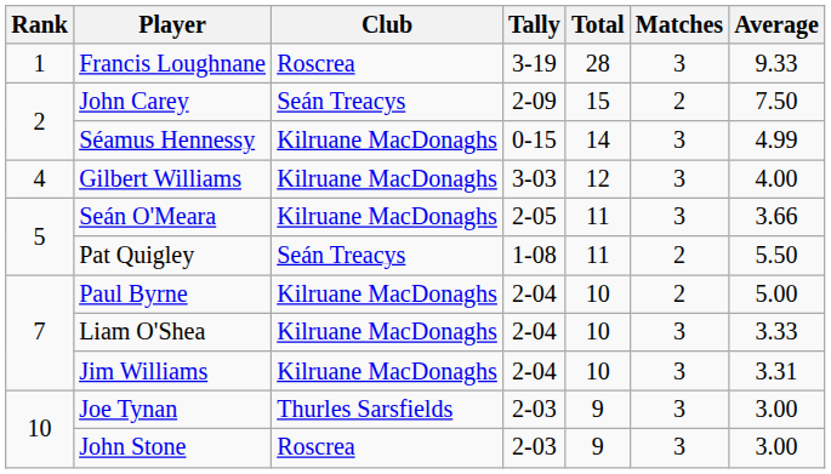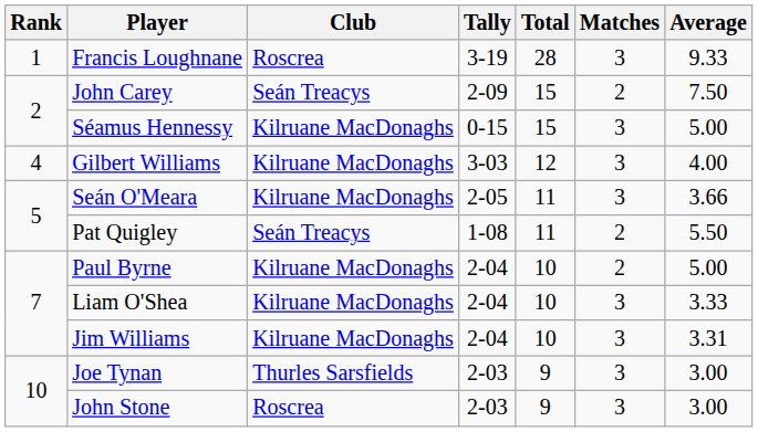Séamus Hennessy | Total: 14 -> 15
Séamus Hennessy | Average: 4.99 -> 5.00
